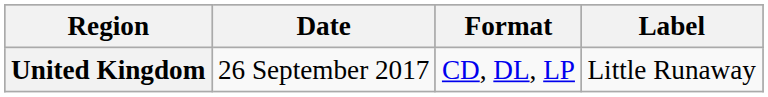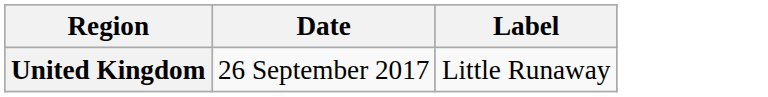- column: Format | CD, DL, LP
